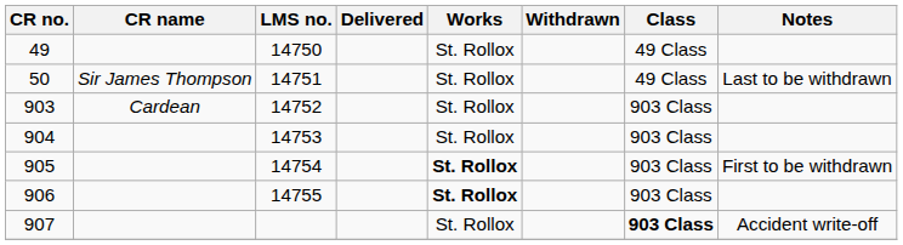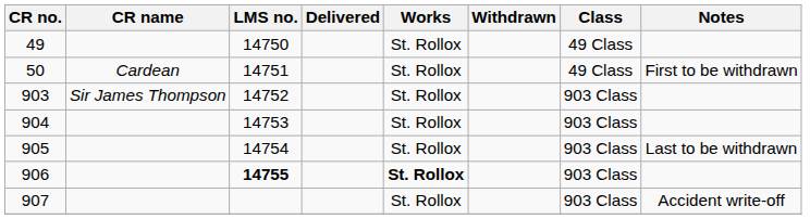50 | CR name: Sir James Thompson -> Cardean
50 | Notes: Last to be withdrawn -> First to be withdrawn
903 | CR name: Cardean -> Sir James Thompson
905 | Works: bold -> normal
905 | Notes: First to be withdrawn -> Last to be withdrawn
906 | LMS no.: normal -> bold
907 | Class: bold -> normal
